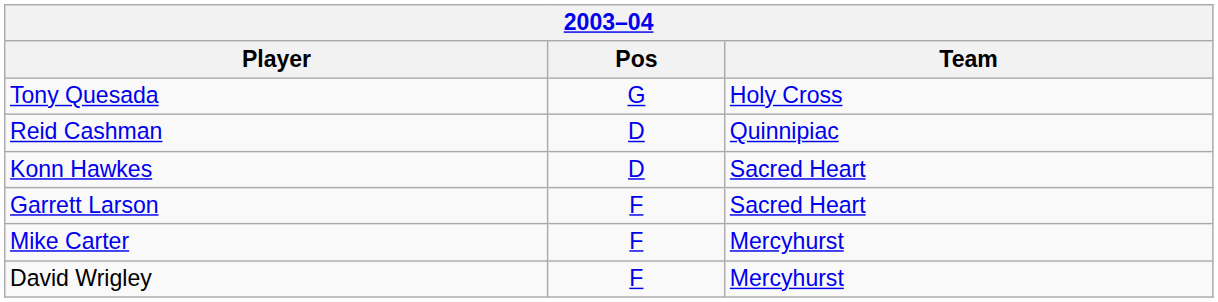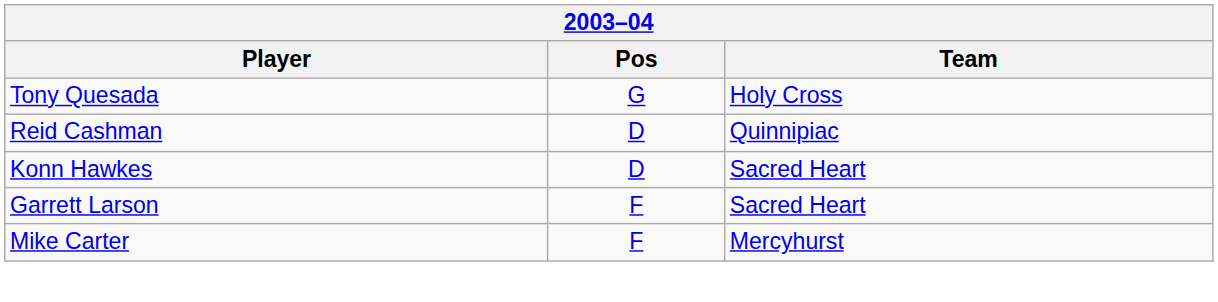- row: David Wrigley | F | Mercyhurst
